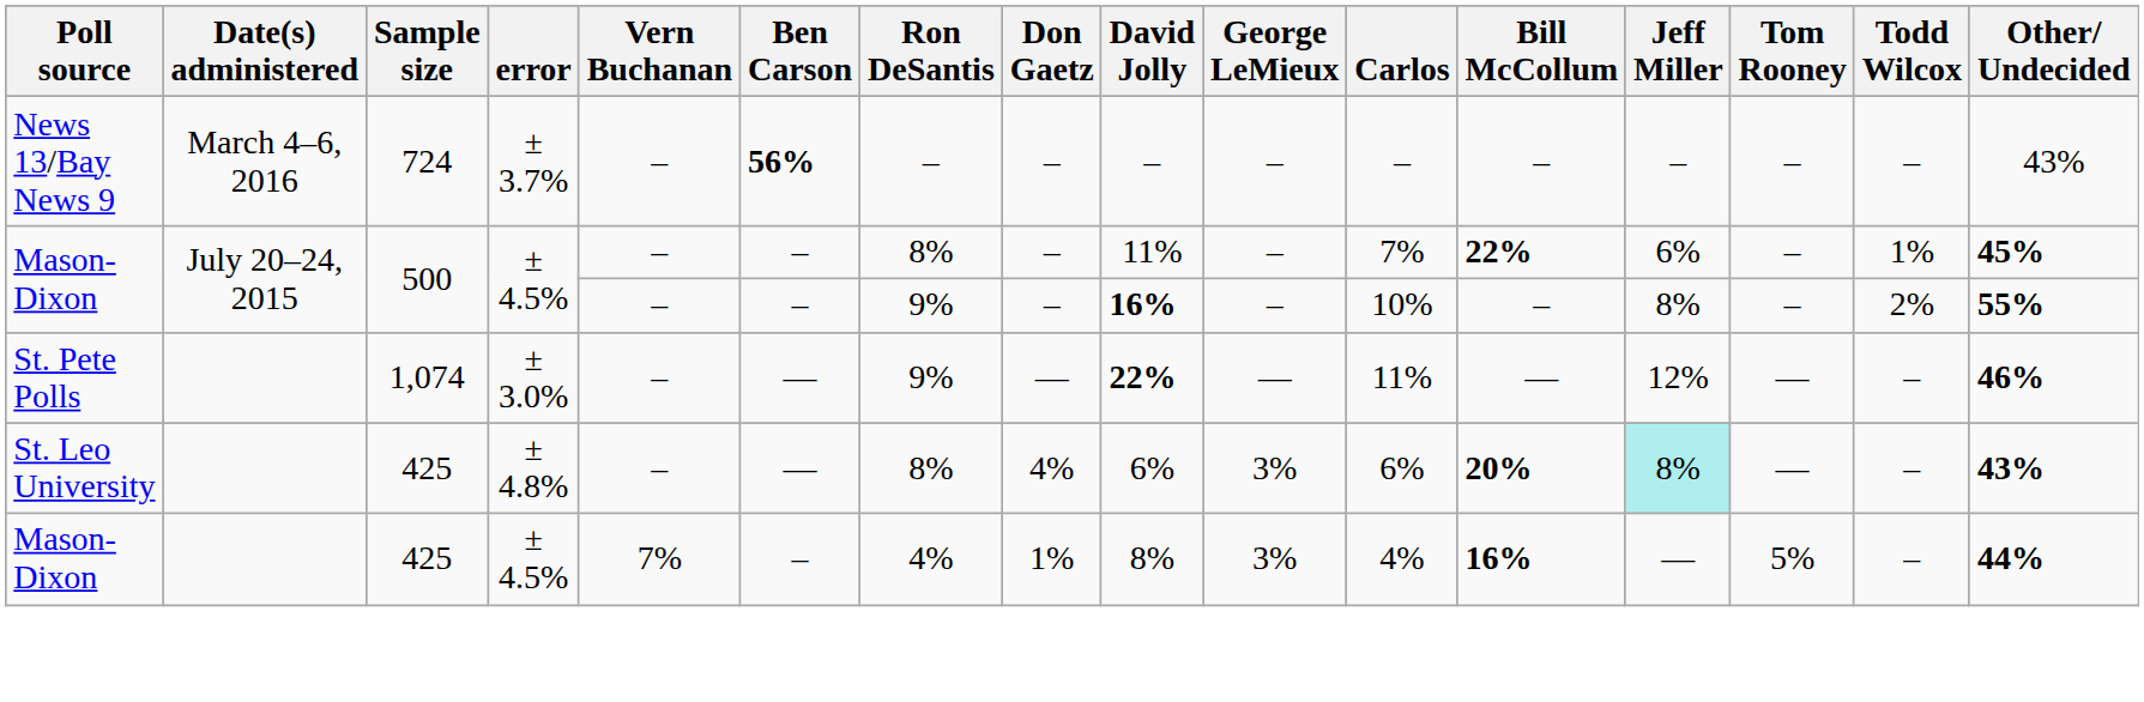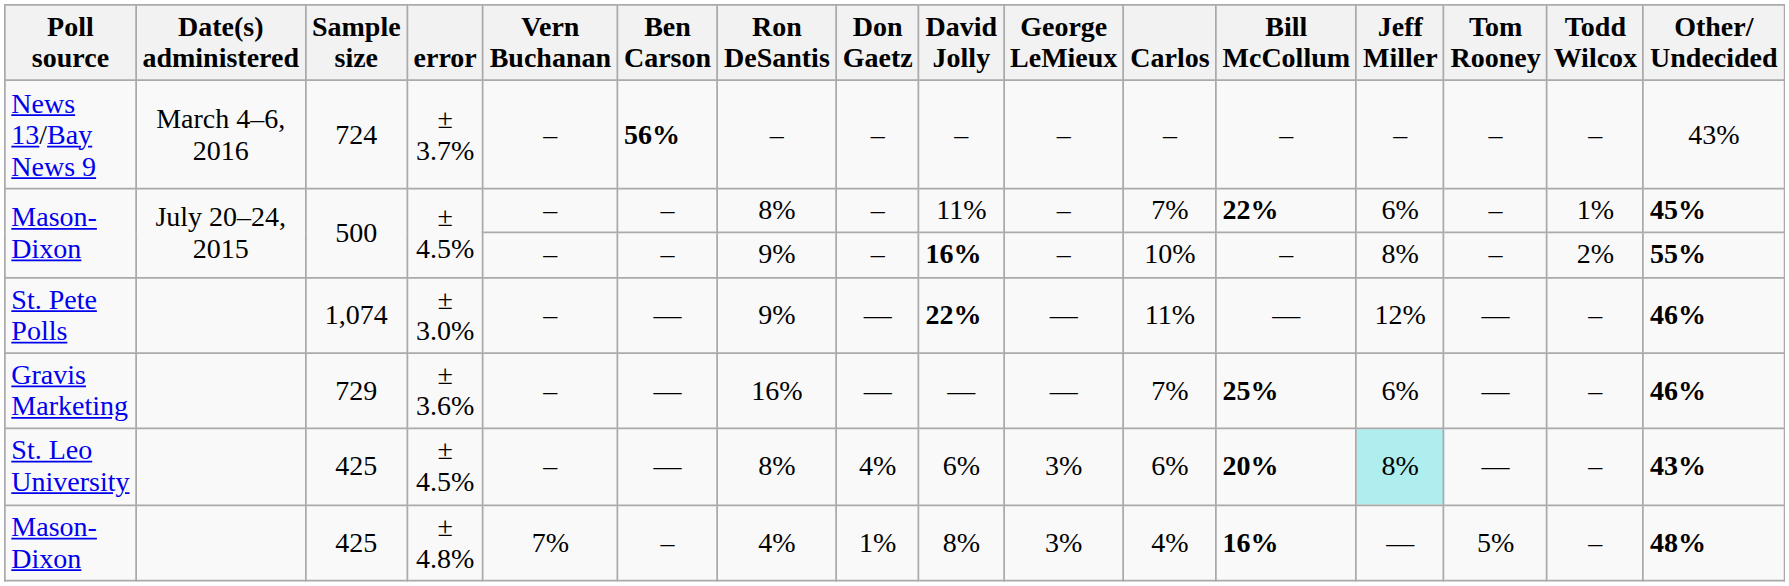+ row: Gravis Marketing | 729 | ± 3.6% | – | — | 16% | — | — | — | 7% | 25% | 6% | — | – | 46%
St. Leo University | error: ± 4.8% -> ± 4.5%
Mason-Dixon / 425 | error: ± 4.5% -> ± 4.8%
Mason-Dixon / 425 | Other/ Undecided: 44% -> 48%
